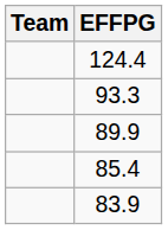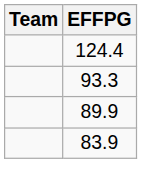- row: 85.4
